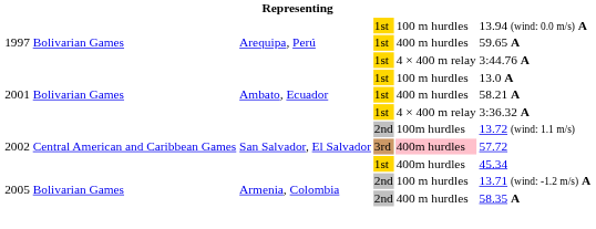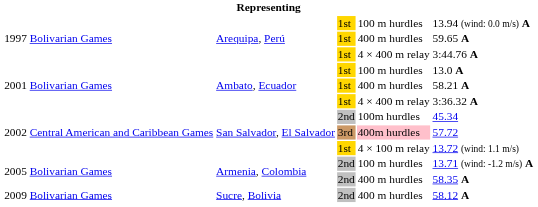2002 / 2nd | column 6: 13.72 (wind: 1.1 m/s) -> 45.34
2002 / 1st | column 5: 400m hurdles -> 4 × 100 m relay
2002 / 1st | column 6: 45.34 -> 13.72 (wind: 1.1 m/s)
+ row: 2009 | Bolivarian Games | Sucre, Bolivia | 2nd | 400 m hurdles | 58.12 A
